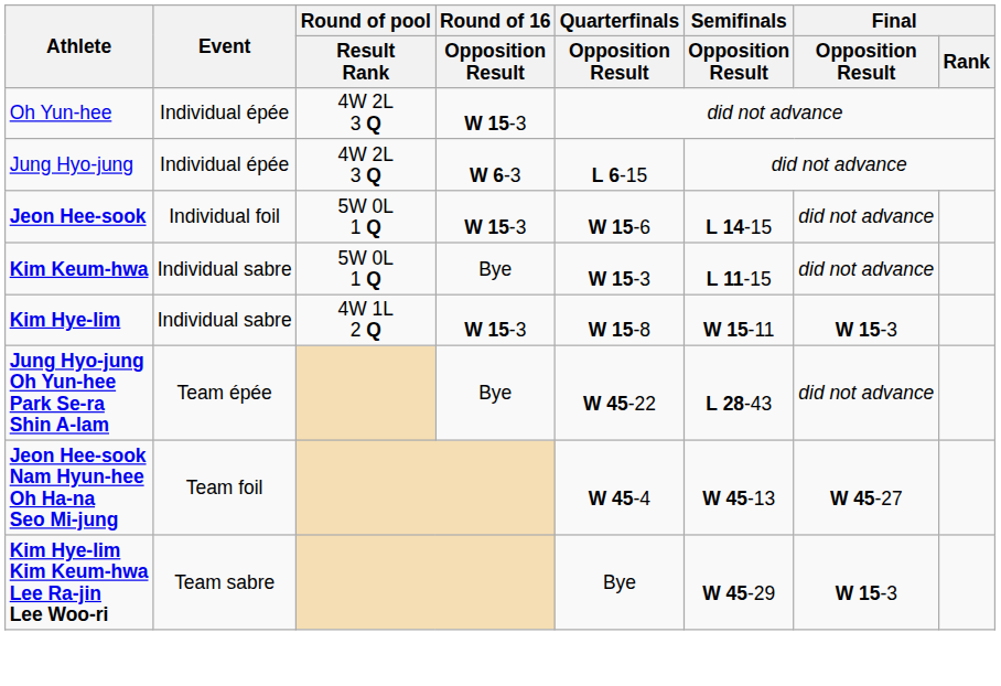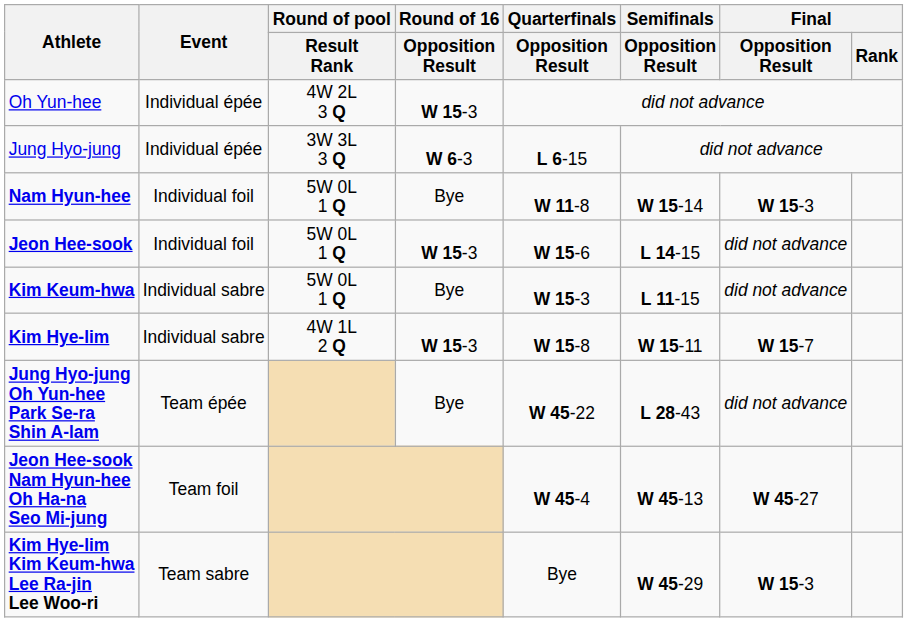Jung Hyo-jung | Round of pool / Result Rank: 4W 2L 3 Q -> 3W 3L 3 Q
+ row: Nam Hyun-hee | Individual foil | 5W 0L 1 Q | Bye | W 11-8 | W 15-14 | W 15-3
Kim Hye-lim | Final / Opposition Result: W 15-3 -> W 15-7
